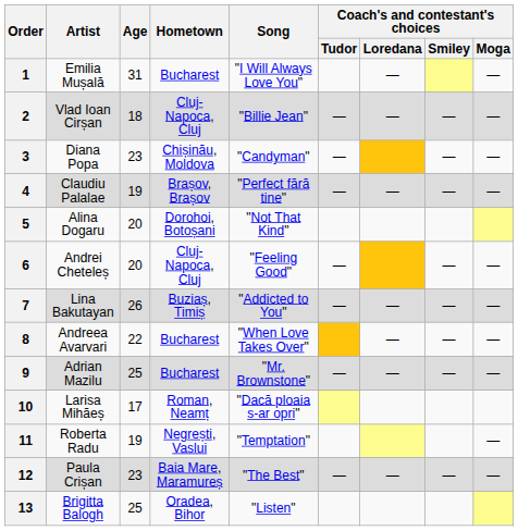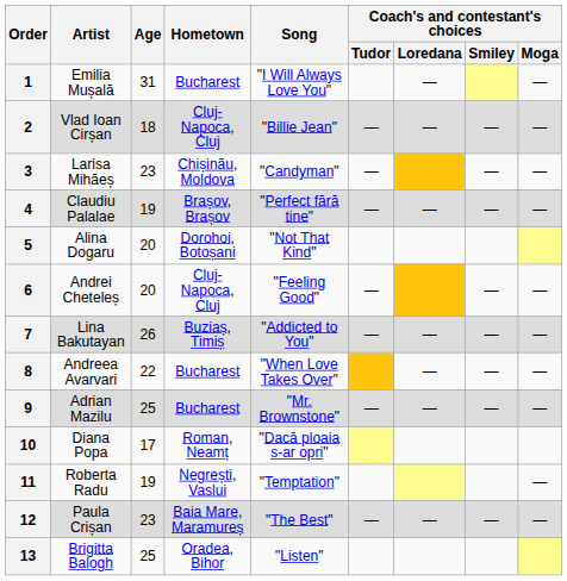3 | Artist: Diana Popa -> Larisa Mihăeș
10 | Artist: Larisa Mihăeș -> Diana Popa
